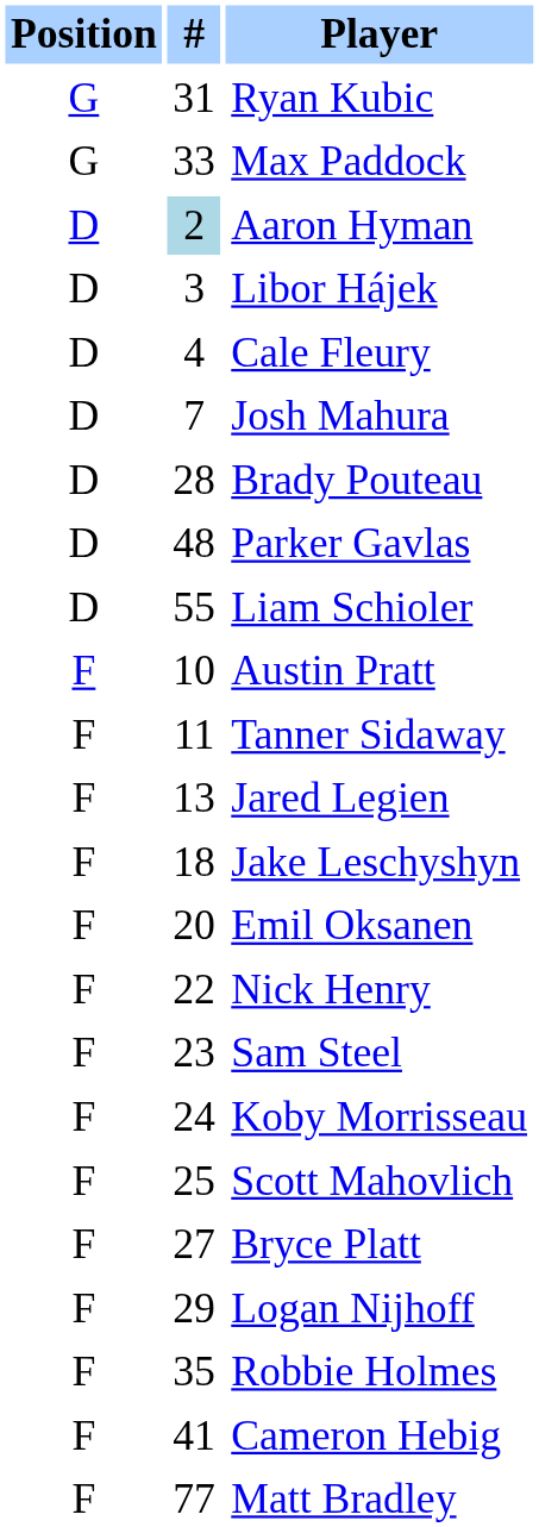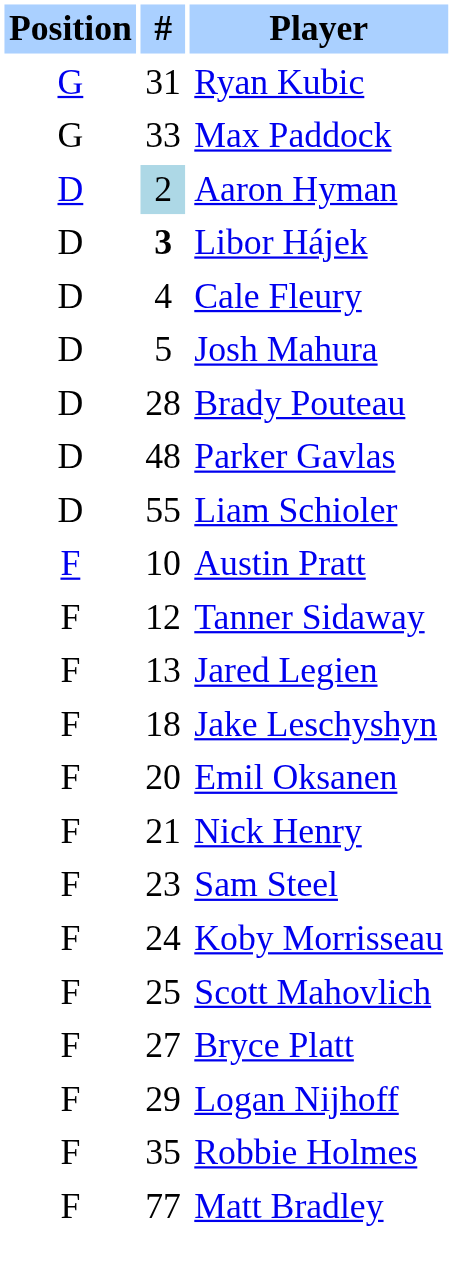Libor Hájek | #: normal -> bold
Josh Mahura | #: 7 -> 5
Tanner Sidaway | #: 11 -> 12
Nick Henry | #: 22 -> 21
- row: F | 41 | Cameron Hebig
